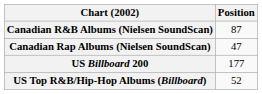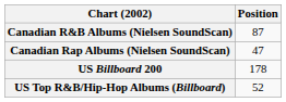US Billboard 200 | Position: 177 -> 178
